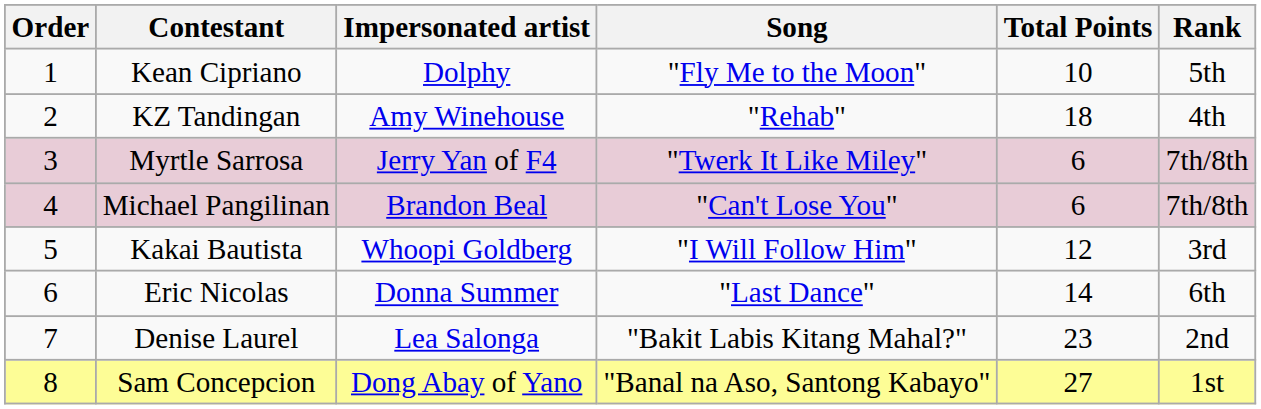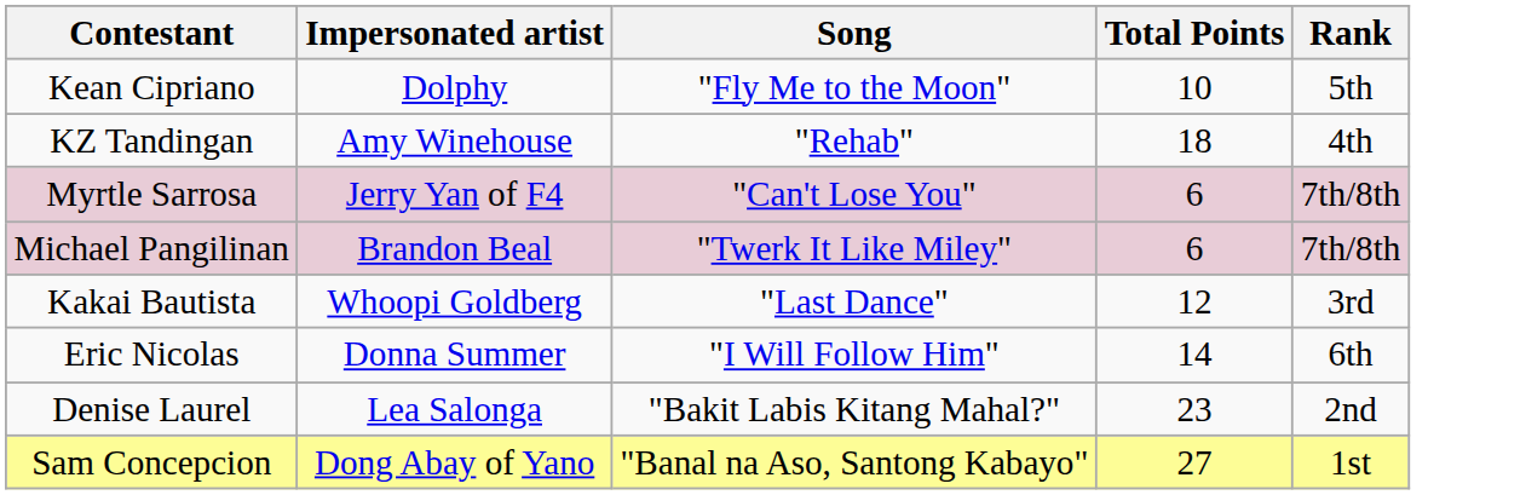- column: Order | 1 | 2 | 3 | 4 | 5 | 6 | 7 | 8
Myrtle Sarrosa | Song: "Twerk It Like Miley" -> "Can't Lose You"
Michael Pangilinan | Song: "Can't Lose You" -> "Twerk It Like Miley"
Kakai Bautista | Song: "I Will Follow Him" -> "Last Dance"
Eric Nicolas | Song: "Last Dance" -> "I Will Follow Him"
